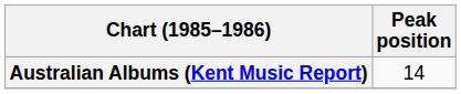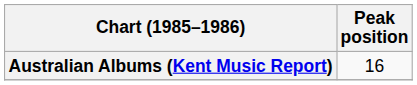Australian Albums (Kent Music Report) | Peak position: 14 -> 16
